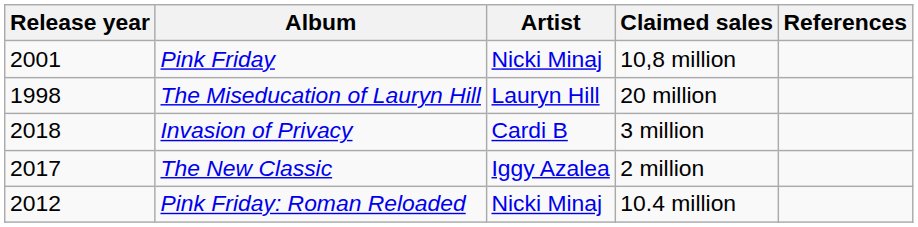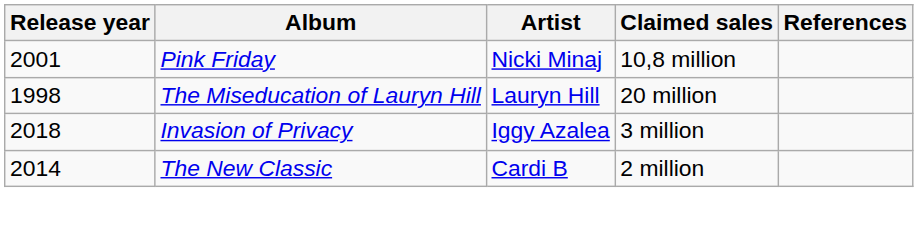Invasion of Privacy | Artist: Cardi B -> Iggy Azalea
The New Classic | Release year: 2017 -> 2014
The New Classic | Artist: Iggy Azalea -> Cardi B
- row: 2012 | Pink Friday: Roman Reloaded | Nicki Minaj | 10.4 million
